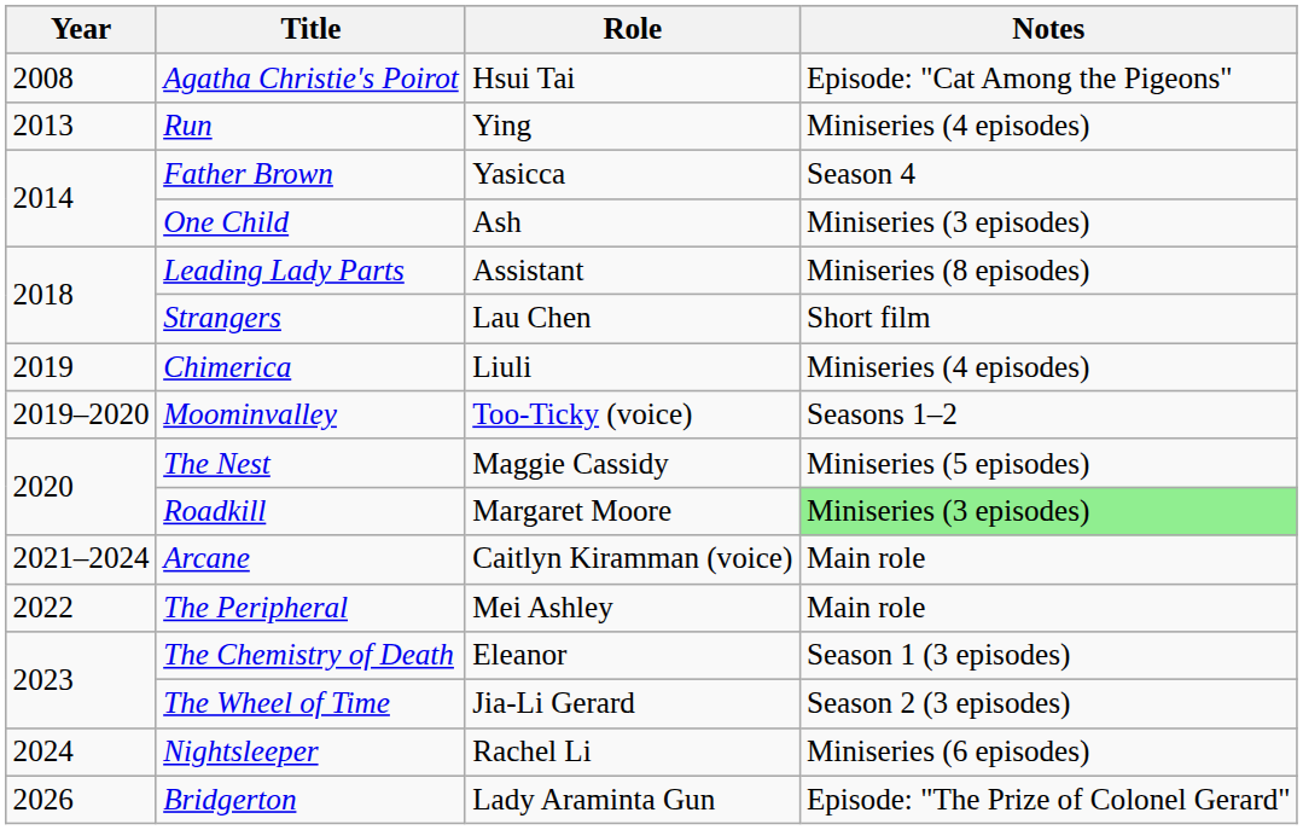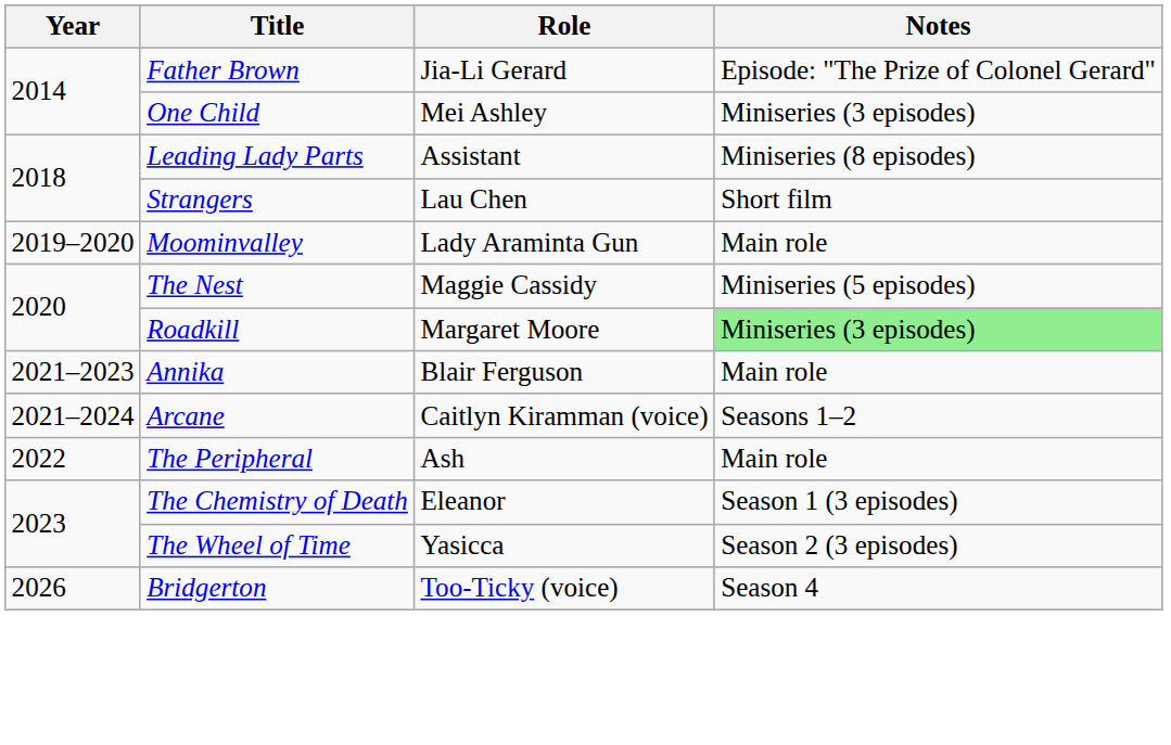- row: 2008 | Agatha Christie's Poirot | Hsui Tai | Episode: "Cat Among the Pigeons"
- row: 2013 | Run | Ying | Miniseries (4 episodes)
Father Brown | Role: Yasicca -> Jia-Li Gerard
Father Brown | Notes: Season 4 -> Episode: "The Prize of Colonel Gerard"
One Child | Role: Ash -> Mei Ashley
- row: 2019 | Chimerica | Liuli | Miniseries (4 episodes)
Moominvalley | Role: Too-Ticky (voice) -> Lady Araminta Gun
Moominvalley | Notes: Seasons 1–2 -> Main role
+ row: 2021–2023 | Annika | Blair Ferguson | Main role
Arcane | Notes: Main role -> Seasons 1–2
The Peripheral | Role: Mei Ashley -> Ash
The Wheel of Time | Role: Jia-Li Gerard -> Yasicca
- row: 2024 | Nightsleeper | Rachel Li | Miniseries (6 episodes)
Bridgerton | Role: Lady Araminta Gun -> Too-Ticky (voice)
Bridgerton | Notes: Episode: "The Prize of Colonel Gerard" -> Season 4
